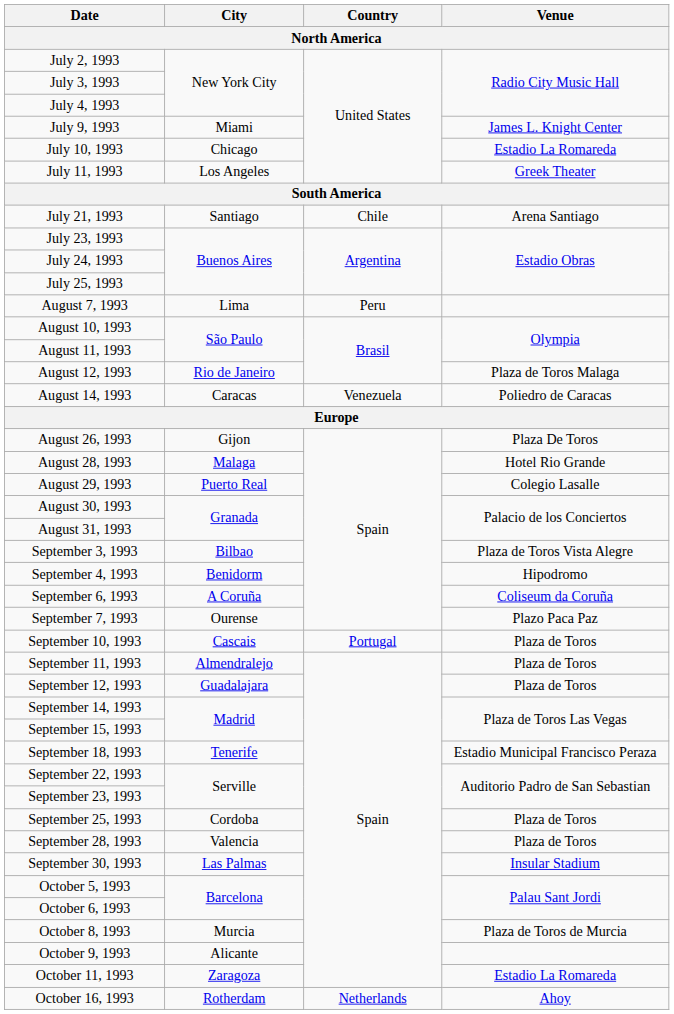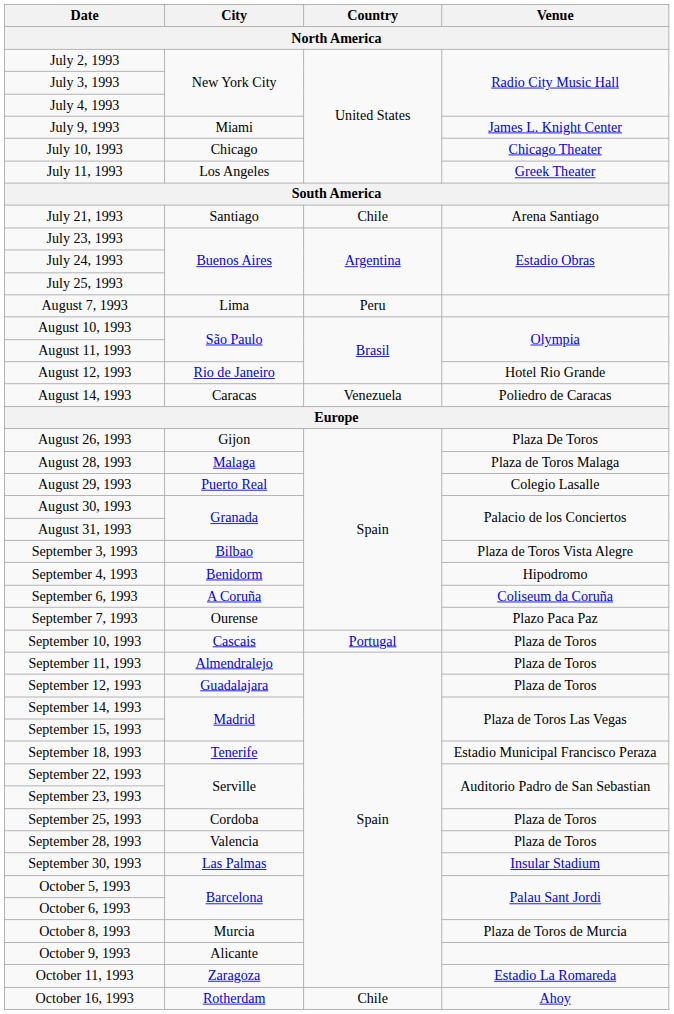July 10, 1993 | Venue: Estadio La Romareda -> Chicago Theater
August 12, 1993 | Venue: Plaza de Toros Malaga -> Hotel Rio Grande
August 28, 1993 | Venue: Hotel Rio Grande -> Plaza de Toros Malaga
October 16, 1993 | Country: Netherlands -> Chile
